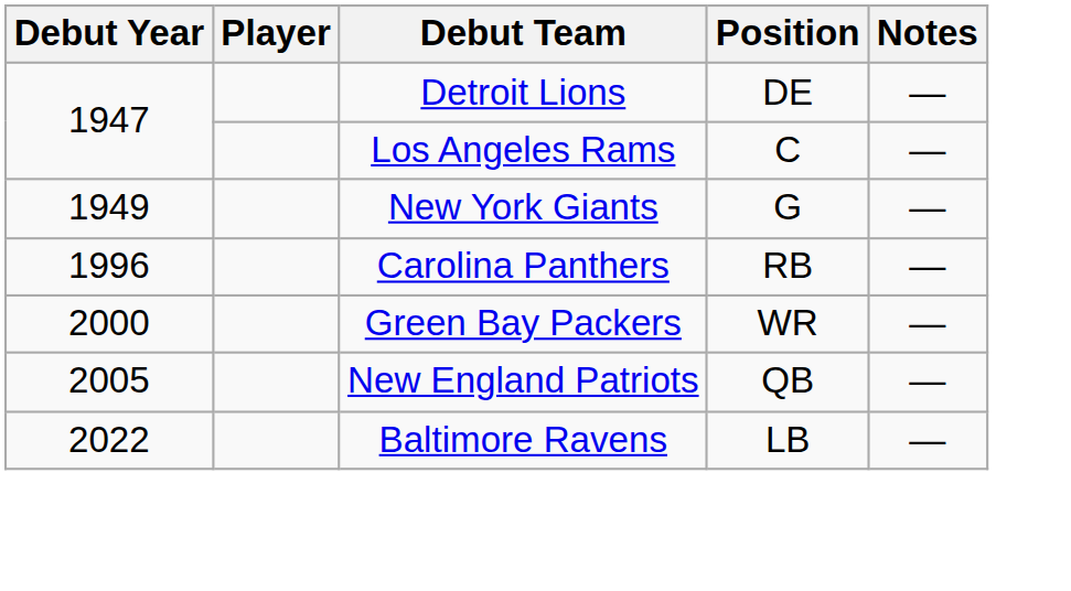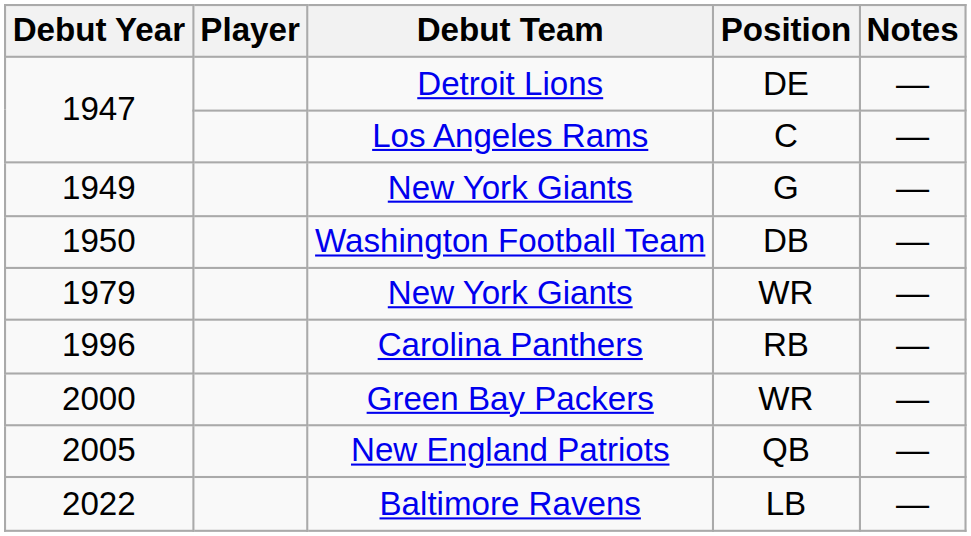+ row: 1950 | Washington Football Team | DB | —
+ row: 1979 | New York Giants | WR | —
